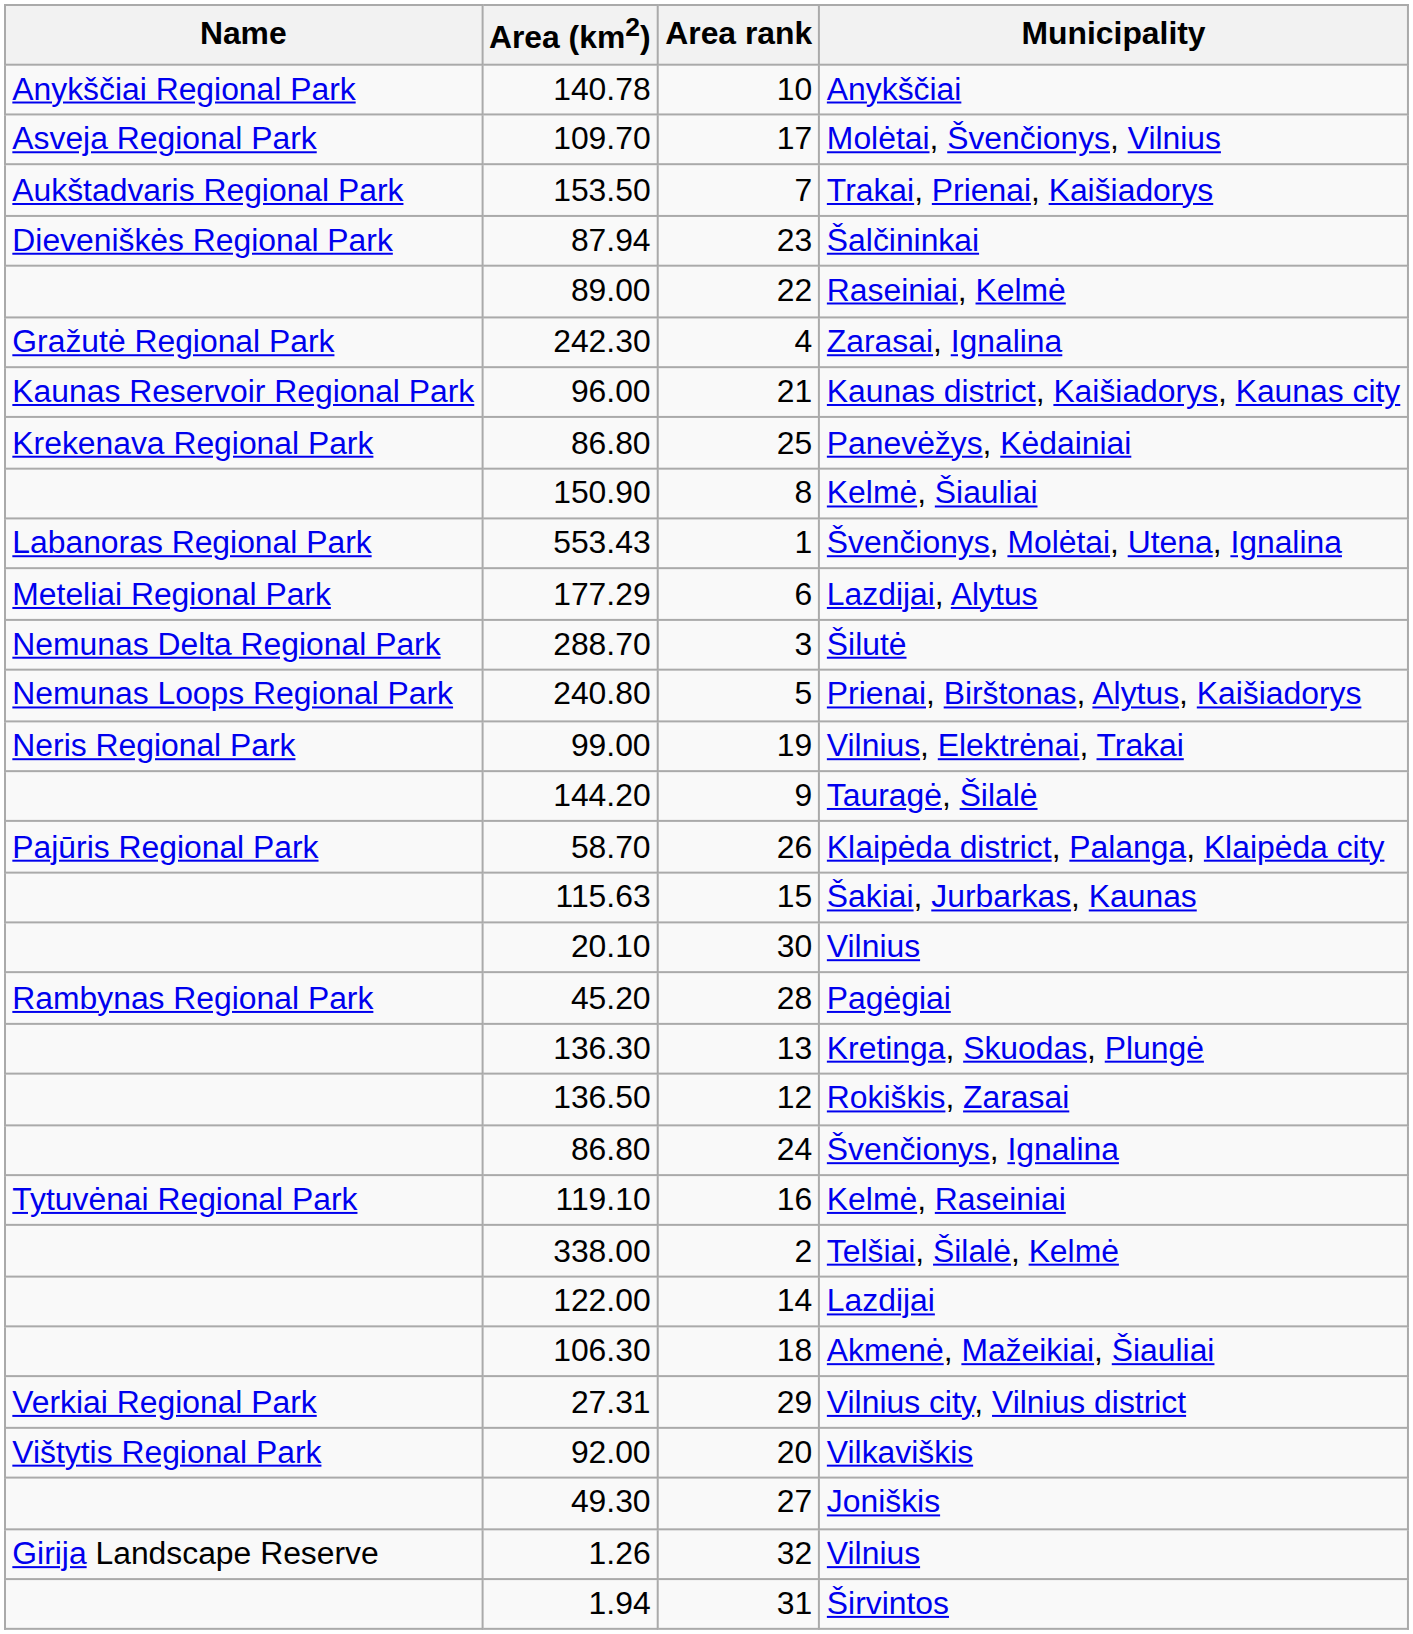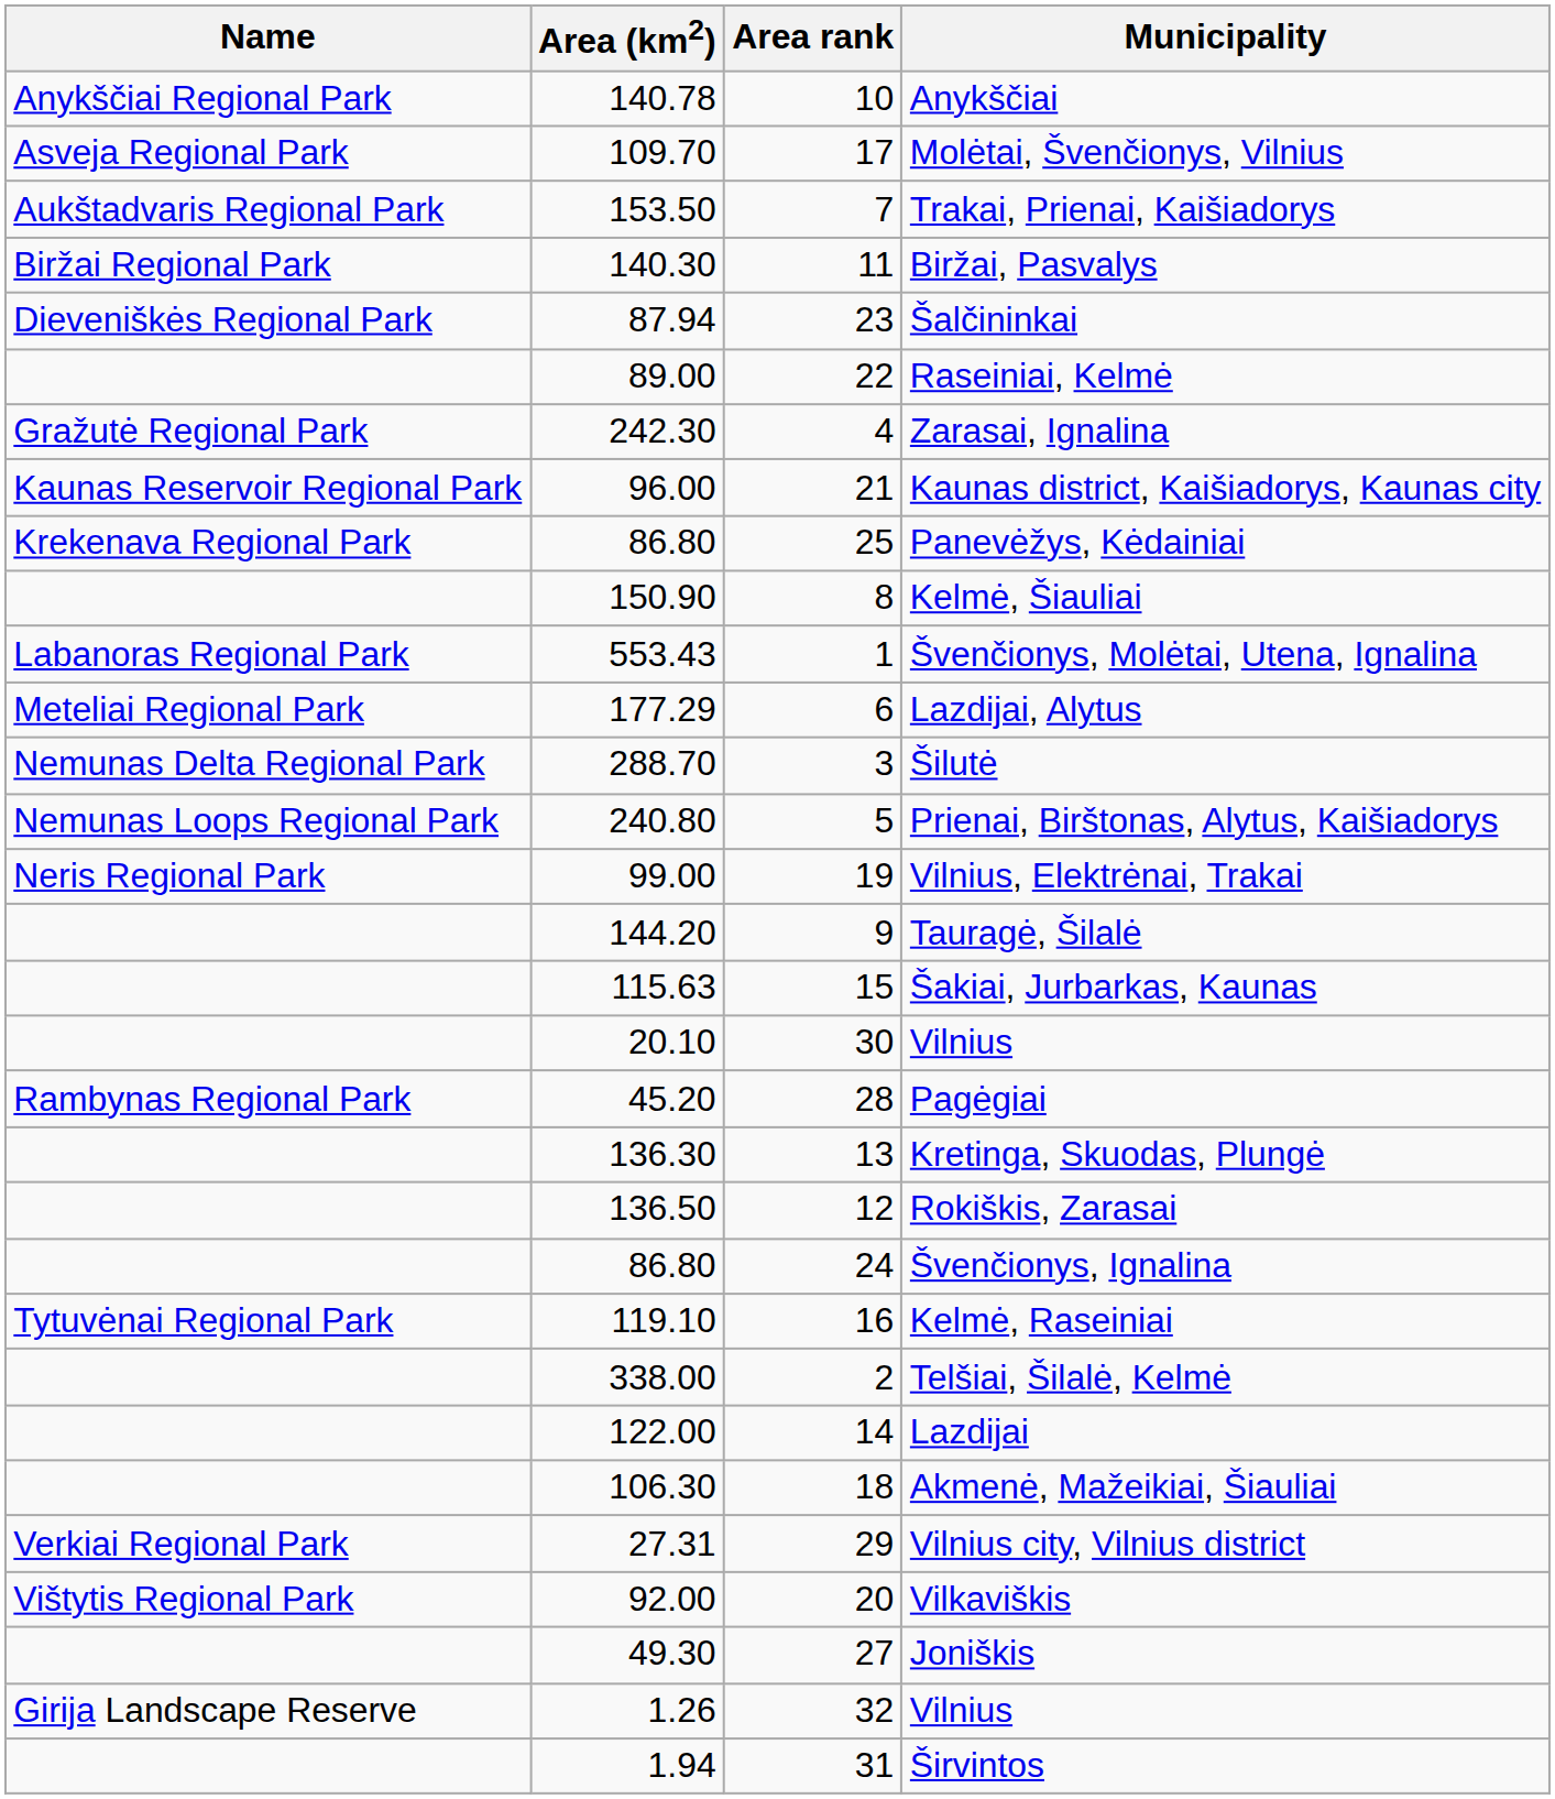+ row: Biržai Regional Park | 140.30 | 11 | Biržai, Pasvalys
- row: Pajūris Regional Park | 58.70 | 26 | Klaipėda district, Palanga, Klaipėda city
